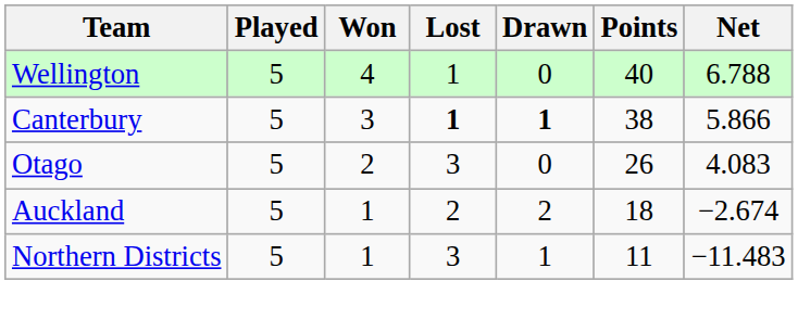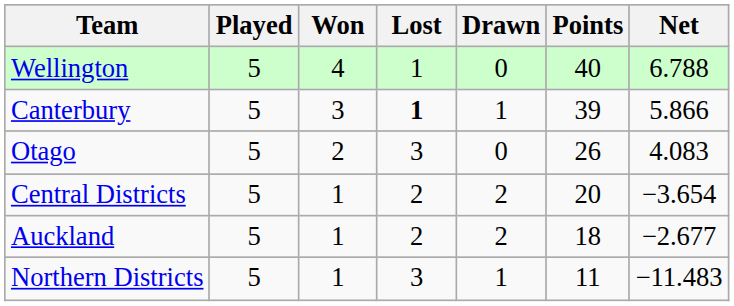Canterbury | Drawn: bold -> normal
Canterbury | Points: 38 -> 39
+ row: Central Districts | 5 | 1 | 2 | 2 | 20 | −3.654
Auckland | Net: −2.674 -> −2.677
